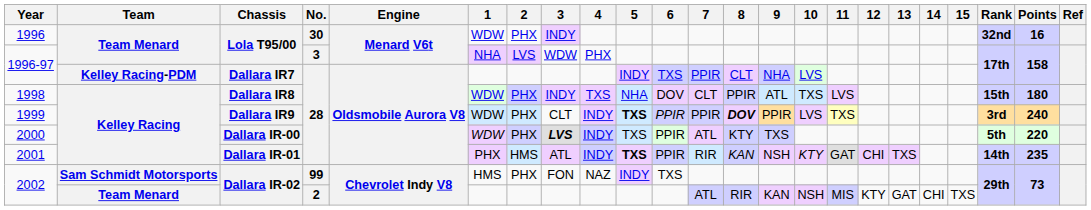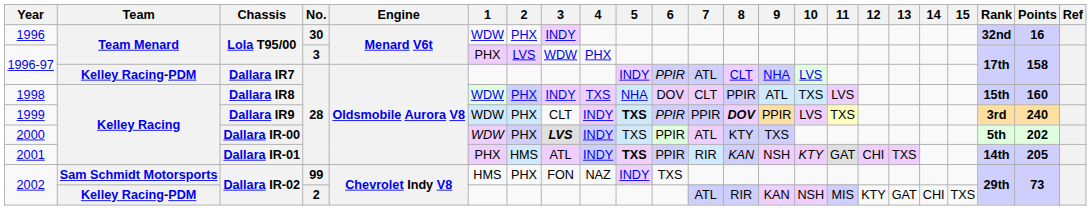1996-97 / 3 | 1: NHA -> PHX
1996-97 / 28 | 6: TXS -> PPIR
1996-97 / 28 | 7: PPIR -> ATL
1998 | Points: 180 -> 160
2000 | Points: 220 -> 202
2001 | Points: 235 -> 205
2002 / 2 | Team: Team Menard -> Kelley Racing-PDM
